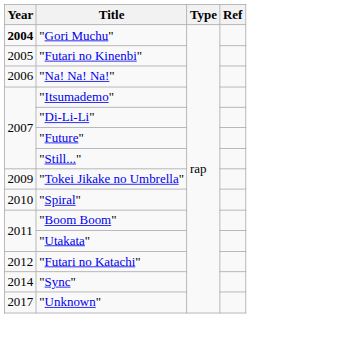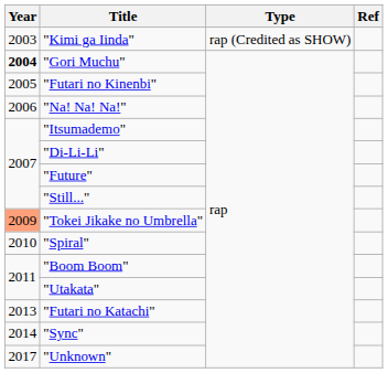+ row: 2003 | "Kimi ga Iinda" | rap (Credited as SHOW)
"Tokei Jikake no Umbrella" | Year: no background -> lightsalmon background
"Futari no Katachi" | Year: 2012 -> 2013
